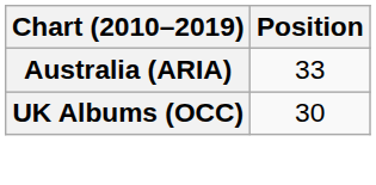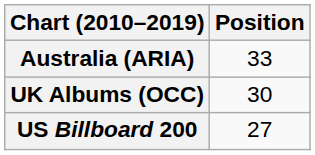+ row: US Billboard 200 | 27
